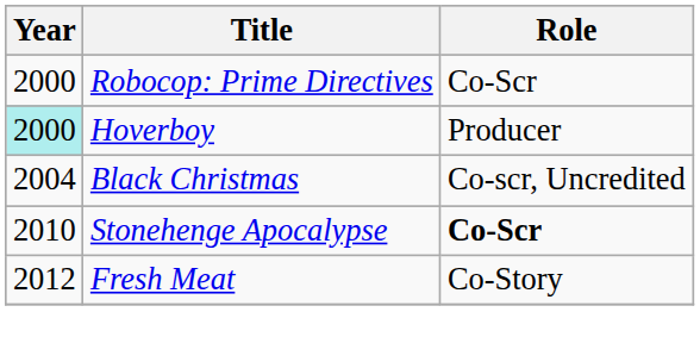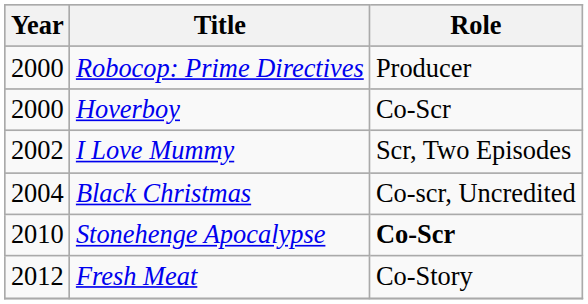Robocop: Prime Directives | Role: Co-Scr -> Producer
Hoverboy | Year: paleturquoise background -> no background
Hoverboy | Role: Producer -> Co-Scr
+ row: 2002 | I Love Mummy | Scr, Two Episodes
